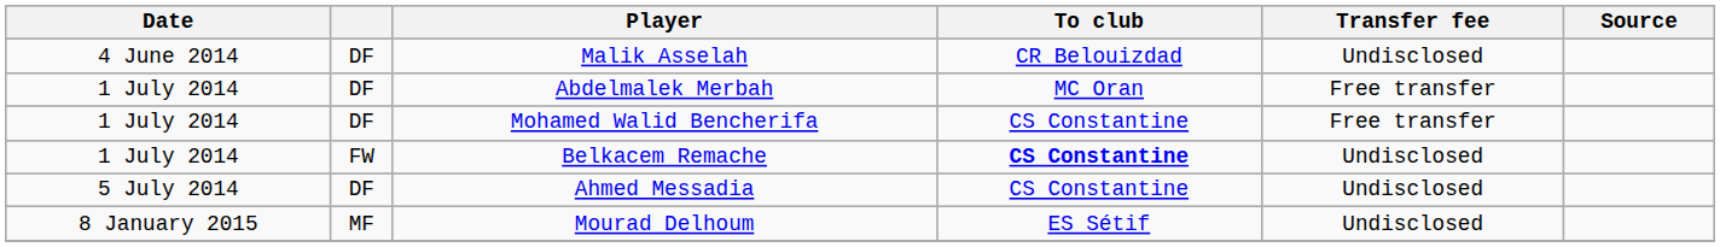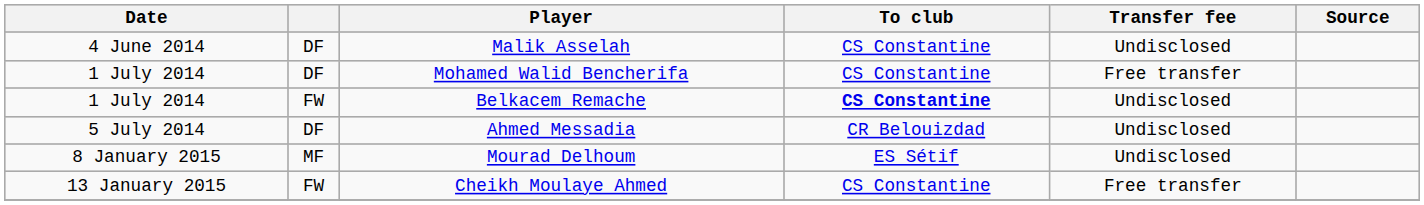Malik Asselah | To club: CR Belouizdad -> CS Constantine
- row: 1 July 2014 | DF | Abdelmalek Merbah | MC Oran | Free transfer
Ahmed Messadia | To club: CS Constantine -> CR Belouizdad
+ row: 13 January 2015 | FW | Cheikh Moulaye Ahmed | CS Constantine | Free transfer
